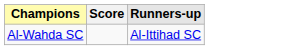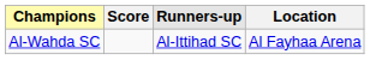+ column: Location | Al Fayhaa Arena
